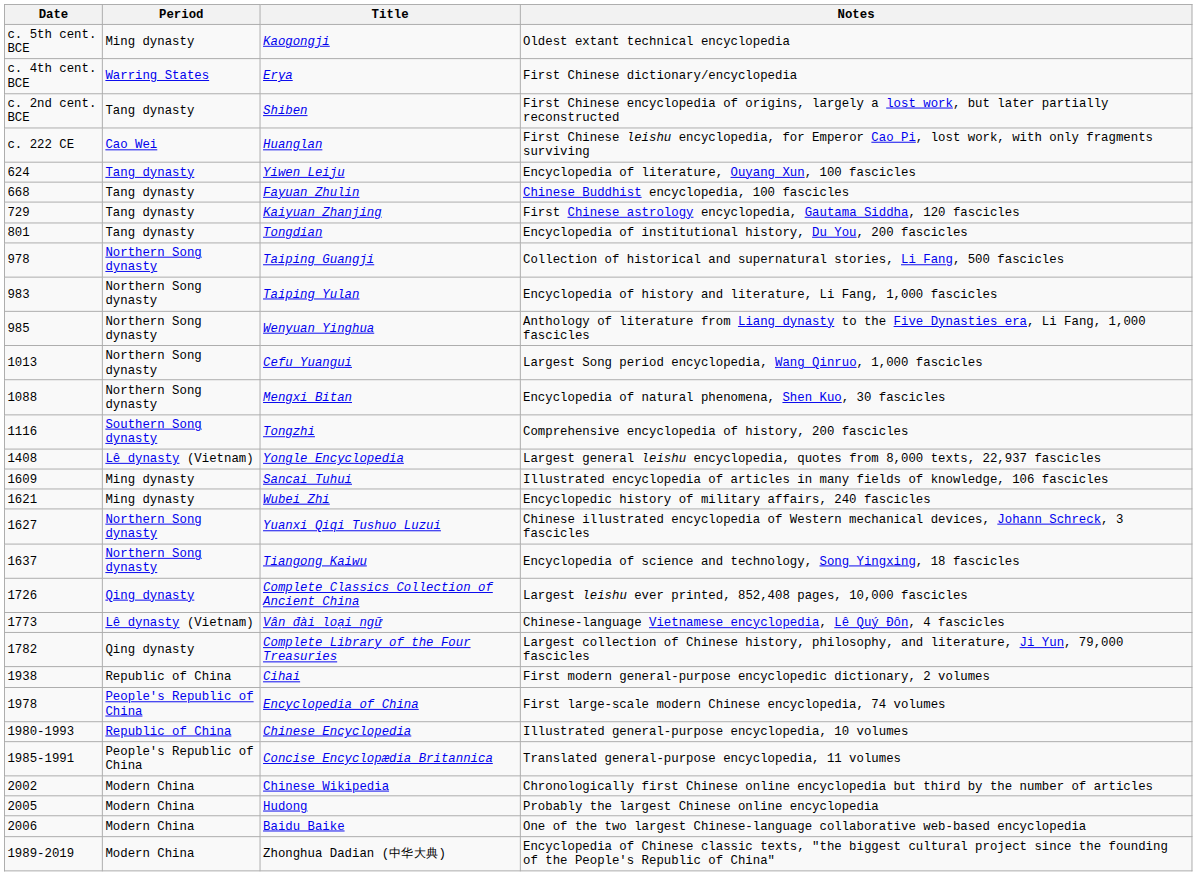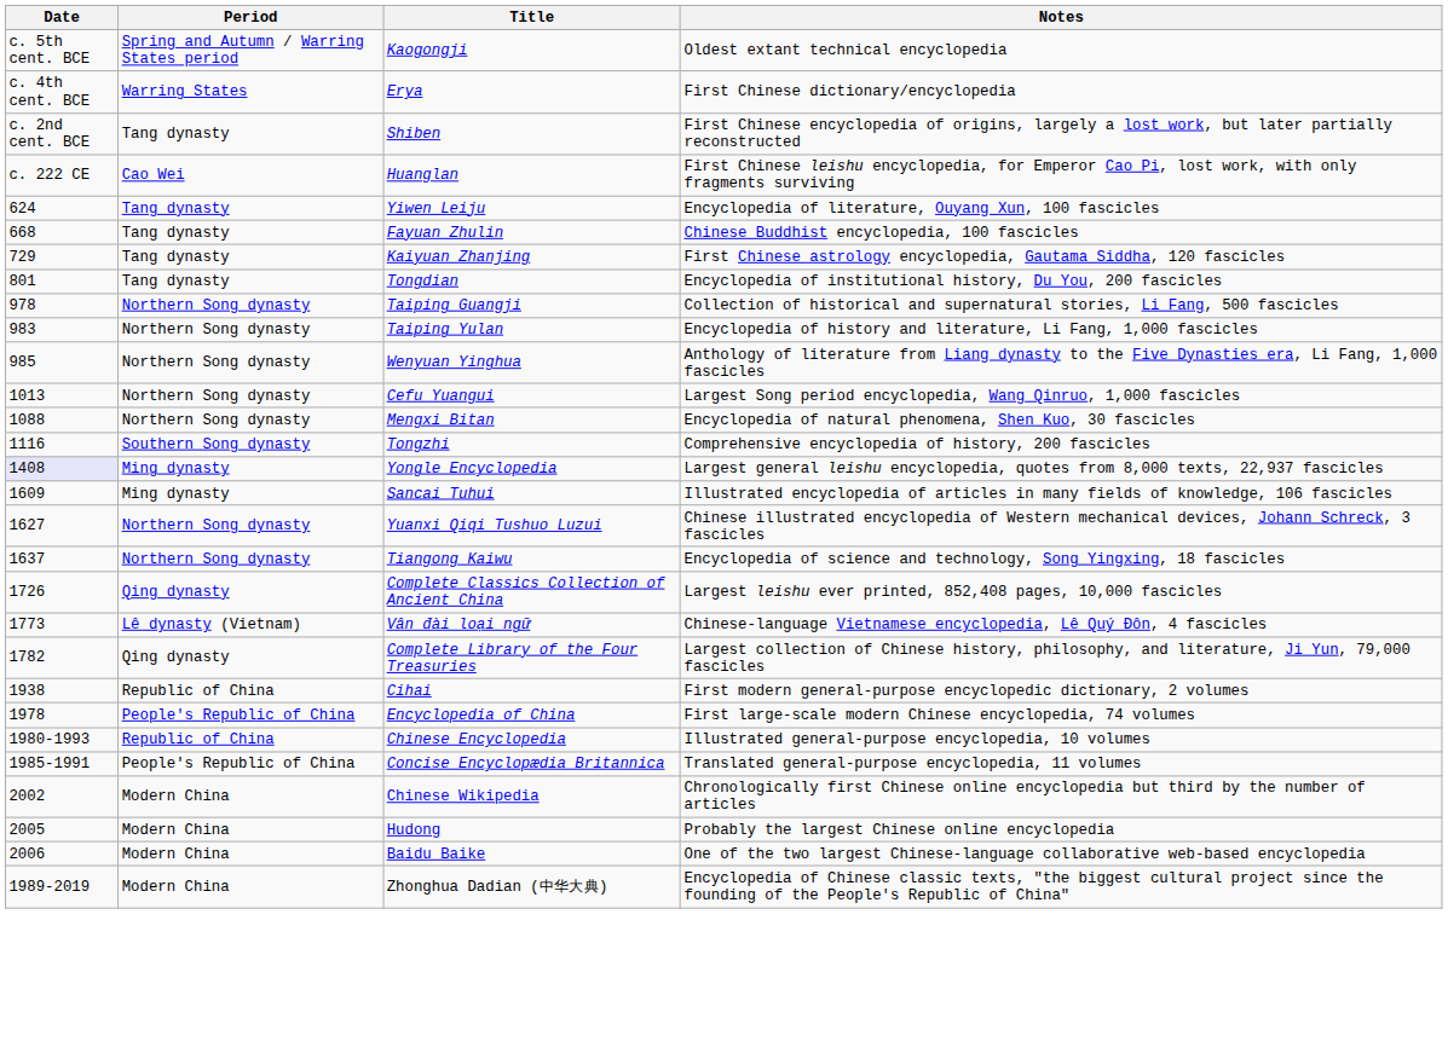Kaogongji | Period: Ming dynasty -> Spring and Autumn / Warring States period
Yongle Encyclopedia | Date: no background -> lavender background
Yongle Encyclopedia | Period: Lê dynasty (Vietnam) -> Ming dynasty
- row: 1621 | Ming dynasty | Wubei Zhi | Encyclopedic history of military affairs, 240 fascicles
